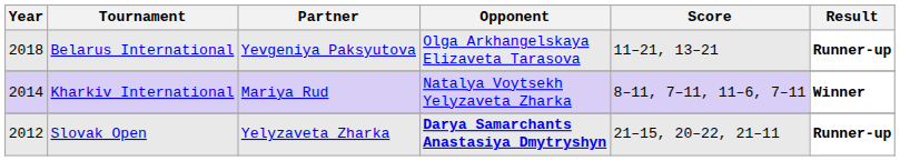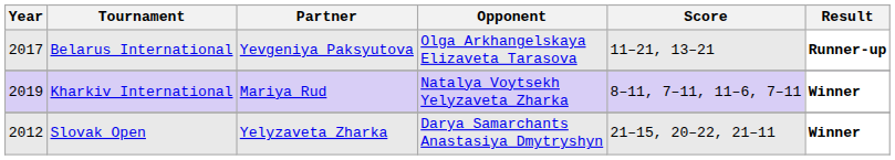Belarus International | Year: 2018 -> 2017
Kharkiv International | Year: 2014 -> 2019
Slovak Open | Opponent: bold -> normal
Slovak Open | Result: Runner-up -> Winner
